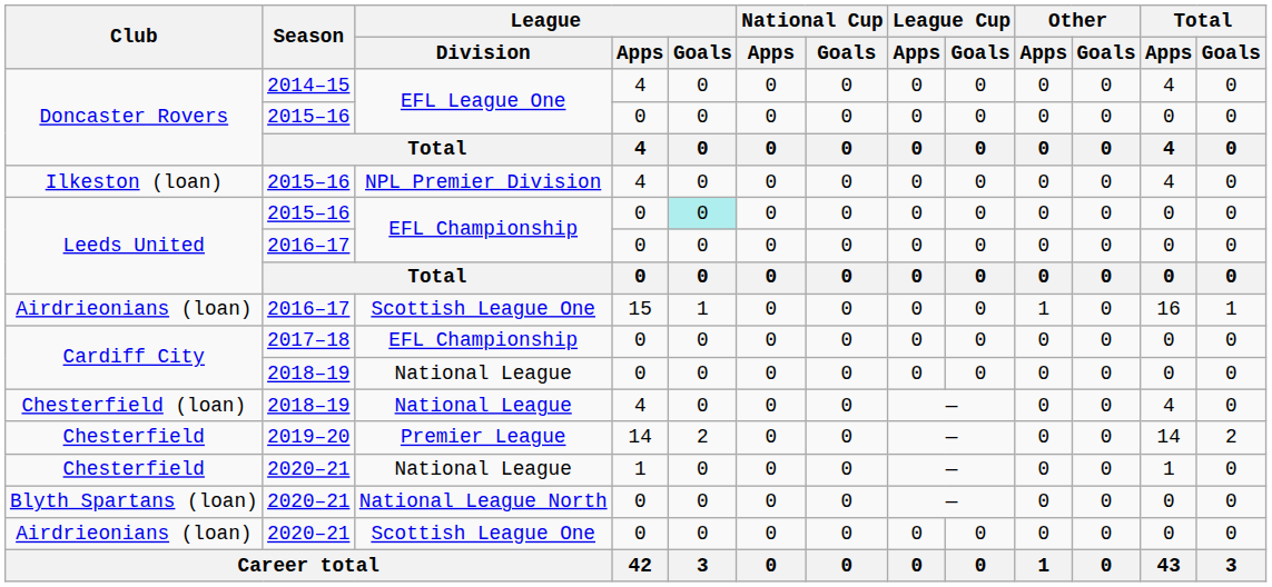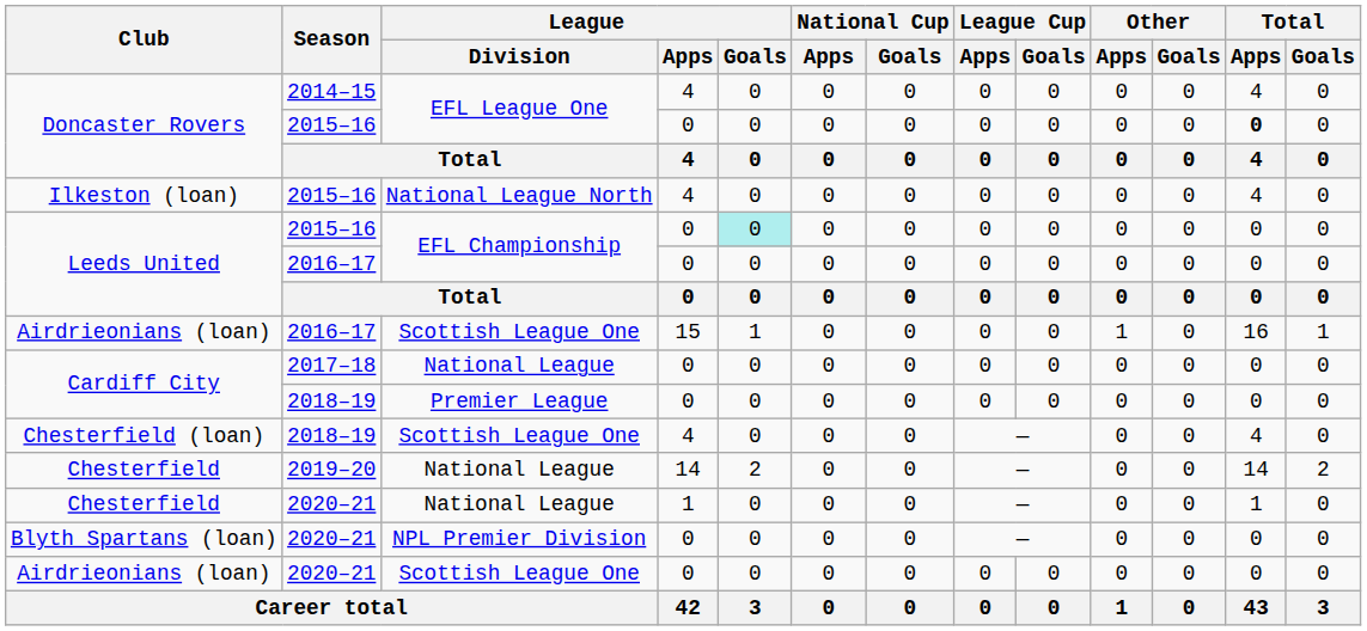Doncaster Rovers / 2015–16 | Total / Apps: normal -> bold
Ilkeston (loan) | League / Division: NPL Premier Division -> National League North
Cardiff City / 2017–18 | League / Division: EFL Championship -> National League
Cardiff City / 2018–19 | League / Division: National League -> Premier League
Chesterfield (loan) | League / Division: National League -> Scottish League One
Chesterfield / 2019–20 | League / Division: Premier League -> National League
Blyth Spartans (loan) | League / Division: National League North -> NPL Premier Division
